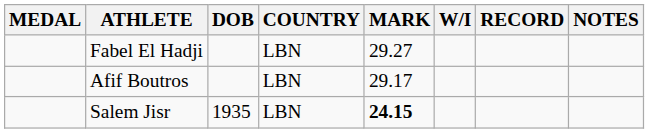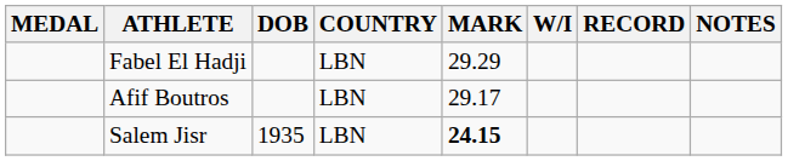Fabel El Hadji | MARK: 29.27 -> 29.29
